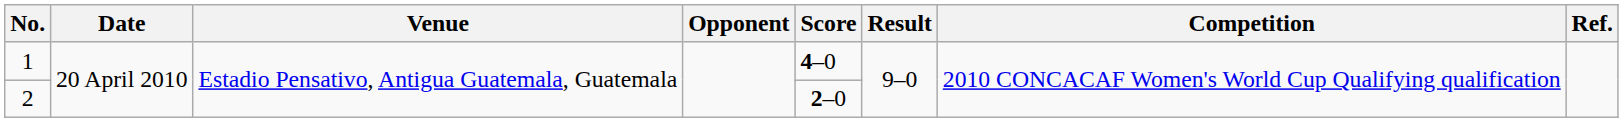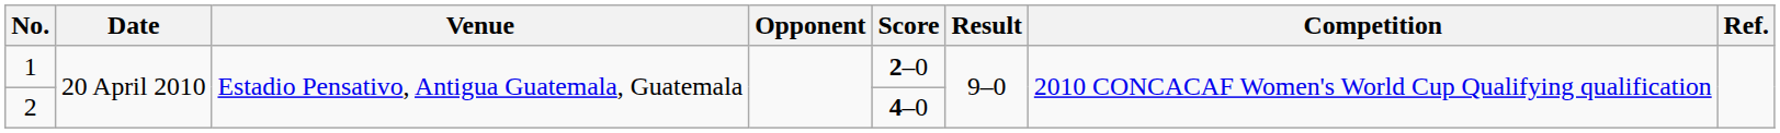1 | Score: 4–0 -> 2–0
2 | Score: 2–0 -> 4–0
